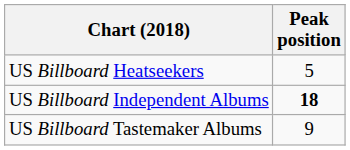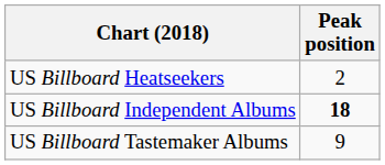US Billboard Heatseekers | Peak position: 5 -> 2
